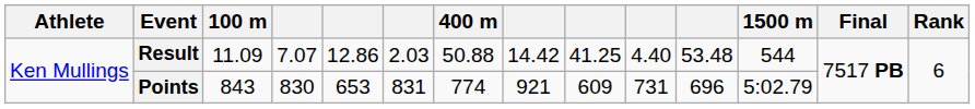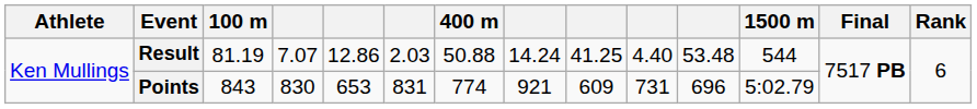Result | 100 m: 11.09 -> 81.19
Result | column 8: 14.42 -> 14.24
